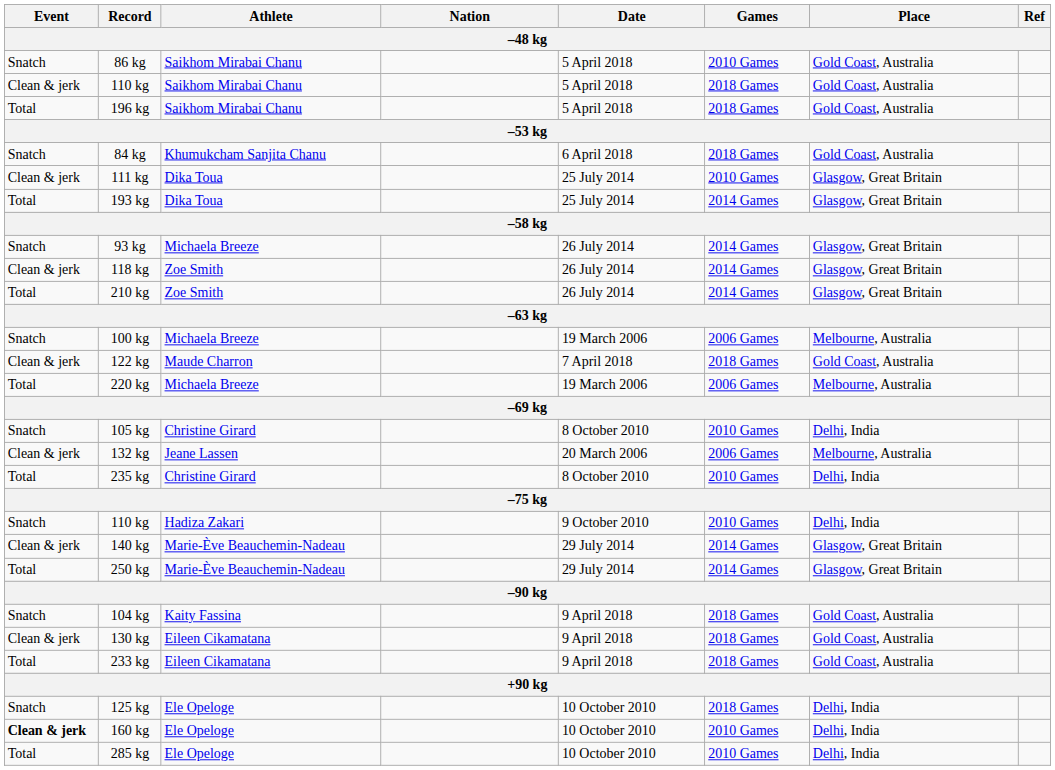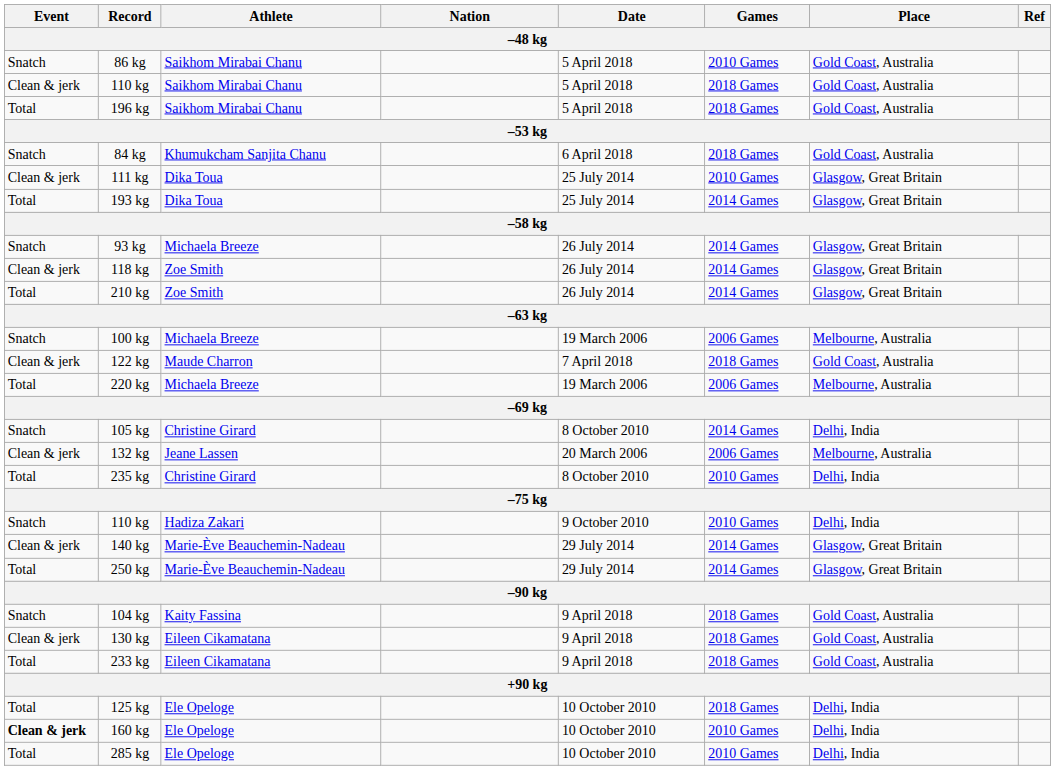105 kg | Games: 2010 Games -> 2014 Games
125 kg | Event: Snatch -> Total
